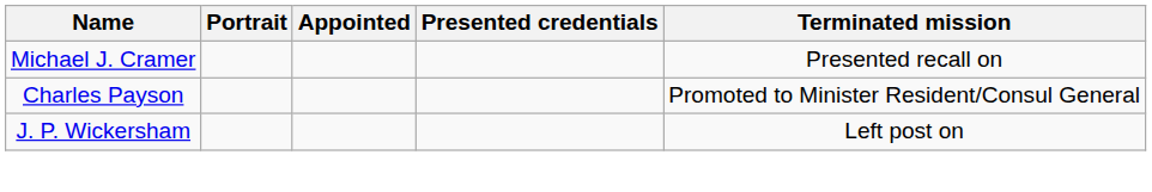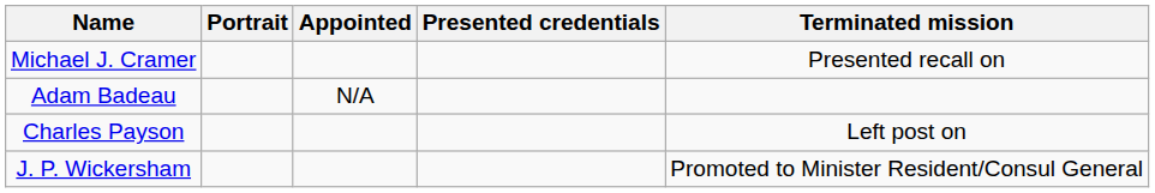+ row: Adam Badeau | N/A
Charles Payson | Terminated mission: Promoted to Minister Resident/Consul General -> Left post on
J. P. Wickersham | Terminated mission: Left post on -> Promoted to Minister Resident/Consul General
